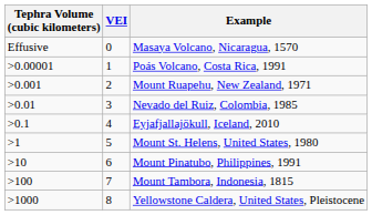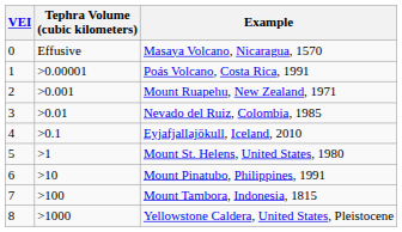columns swapped: VEI <-> Tephra Volume (cubic kilometers)
